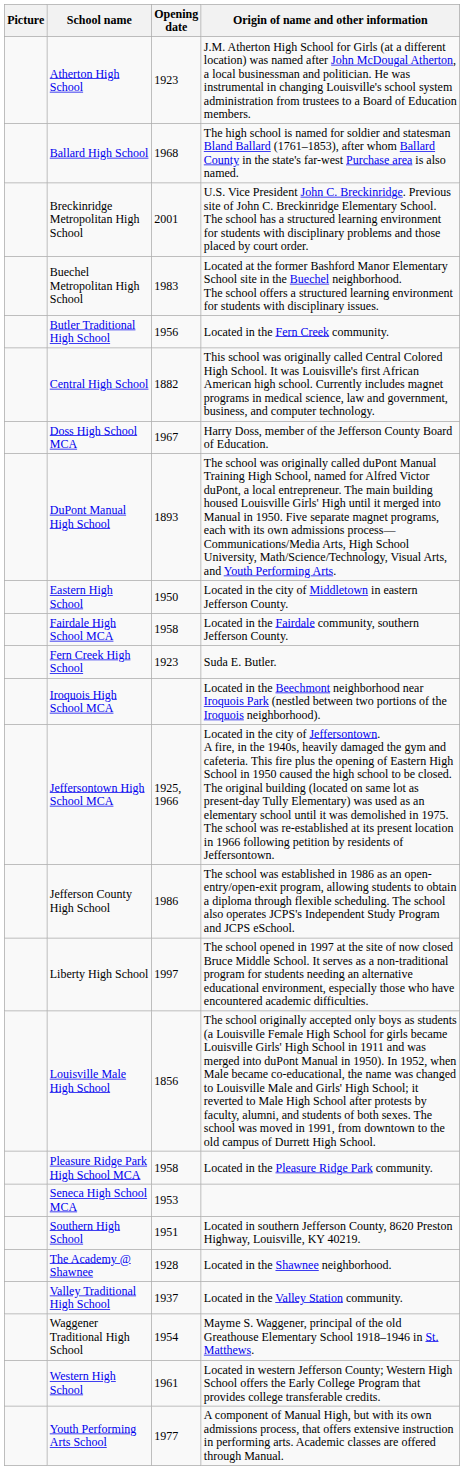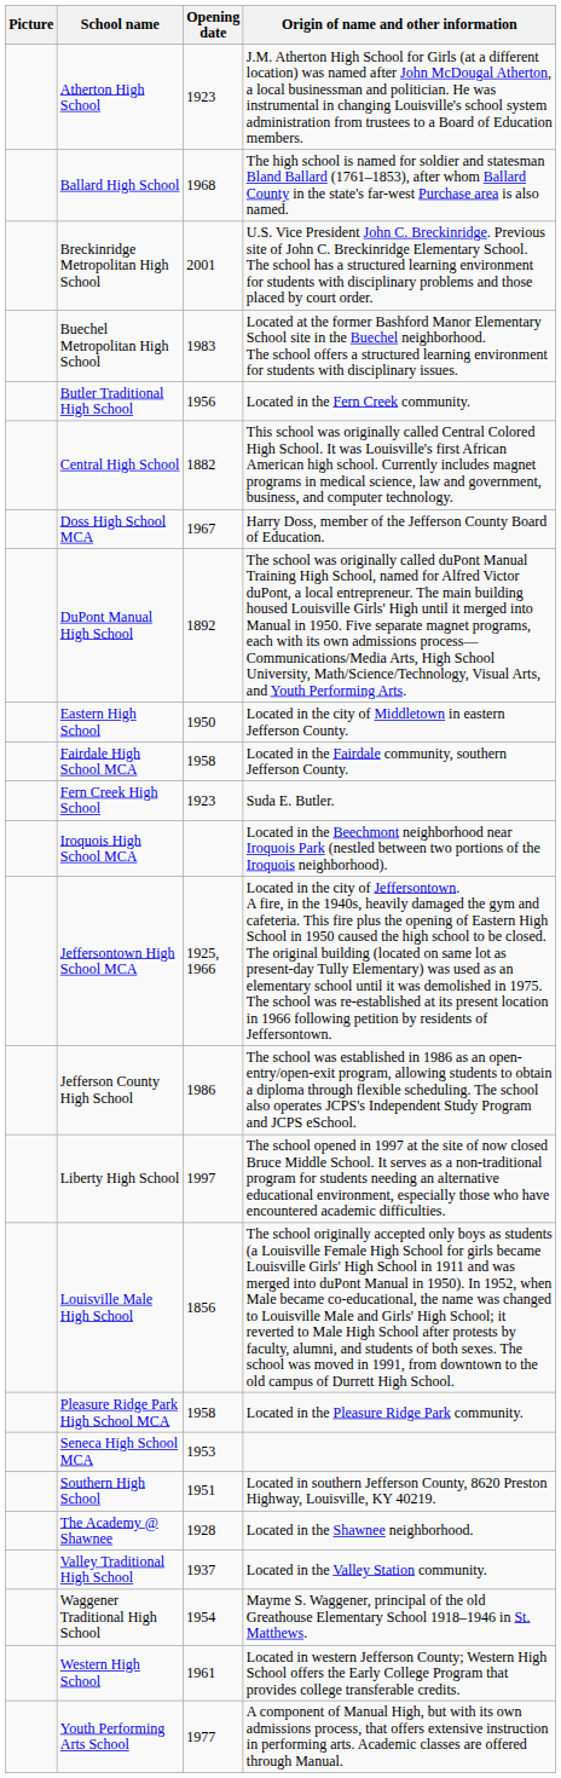DuPont Manual High School | Opening date: 1893 -> 1892
